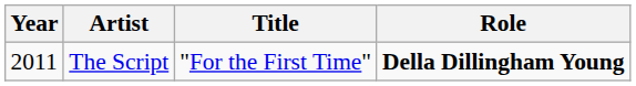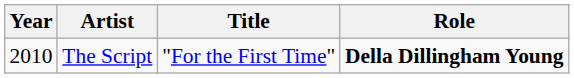The Script | Year: 2011 -> 2010
